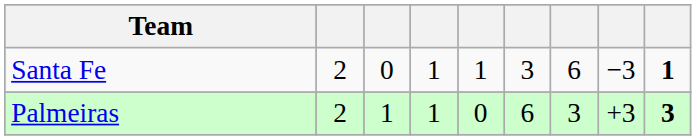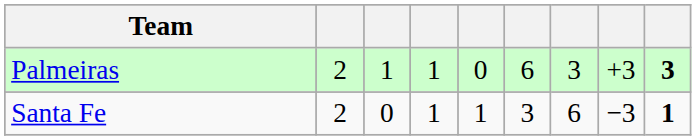rows swapped: Palmeiras <-> Santa Fe
